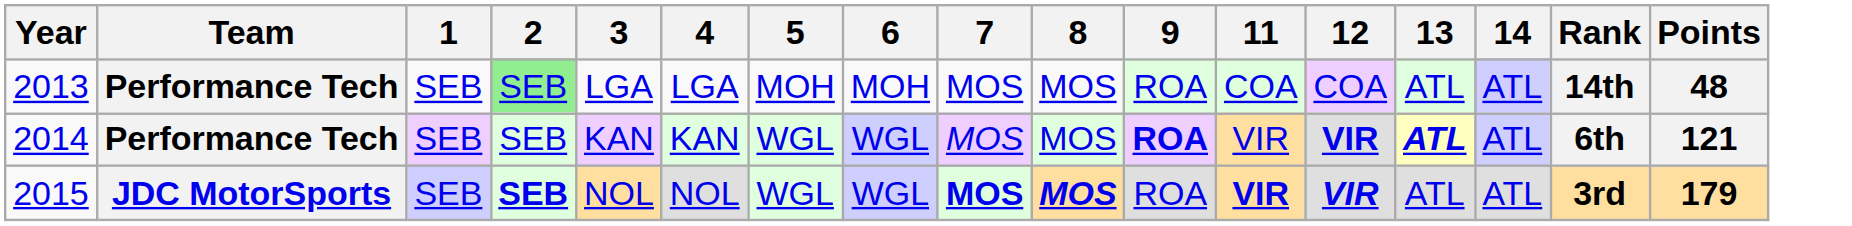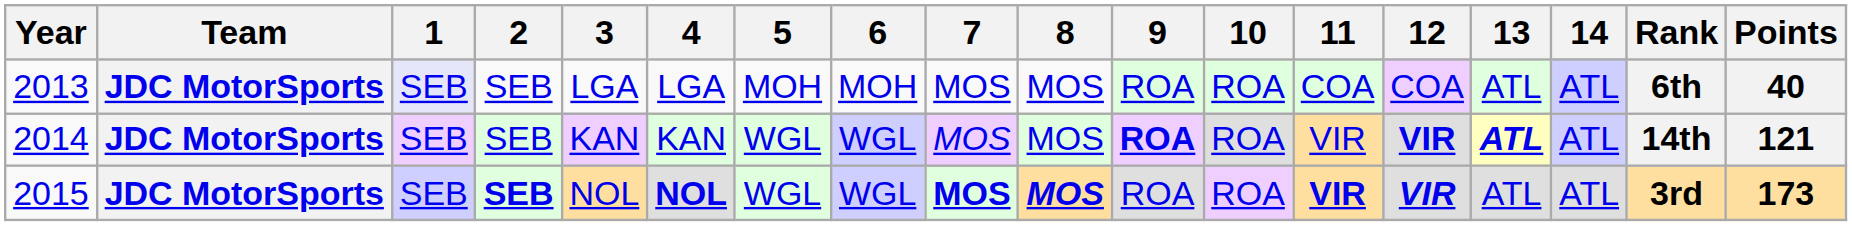+ column: 10 | ROA | ROA | ROA
2013 | Team: Performance Tech -> JDC MotorSports
2013 | 1: no background -> lavender background
2013 | 2: lightgreen background -> no background
2013 | Rank: 14th -> 6th
2013 | Points: 48 -> 40
2014 | Team: Performance Tech -> JDC MotorSports
2014 | Rank: 6th -> 14th
2015 | 4: normal -> bold
2015 | Points: 179 -> 173
